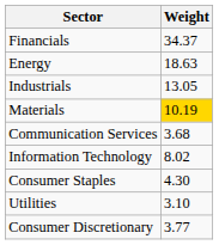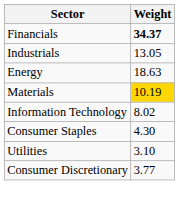Financials | Weight: normal -> bold
rows swapped: Energy <-> Industrials
- row: Communication Services | 3.68
